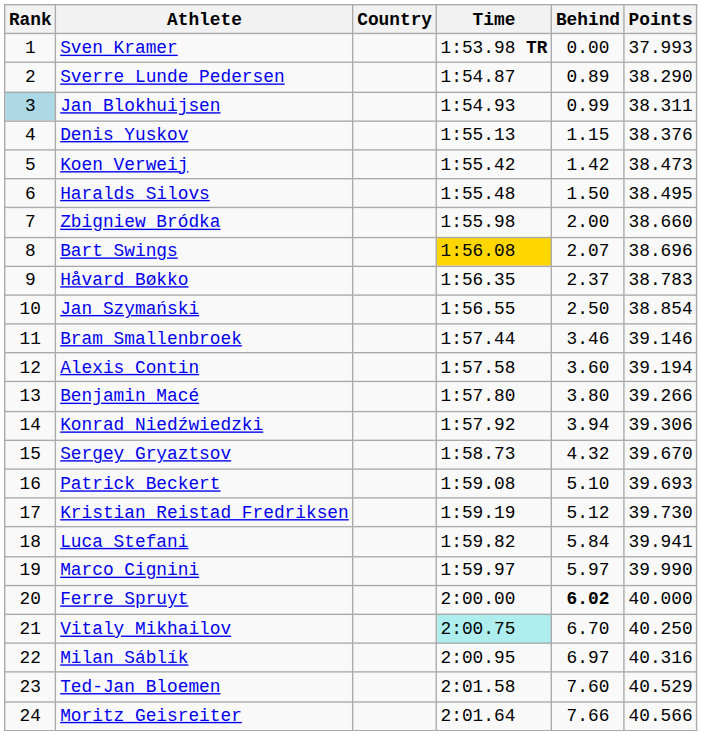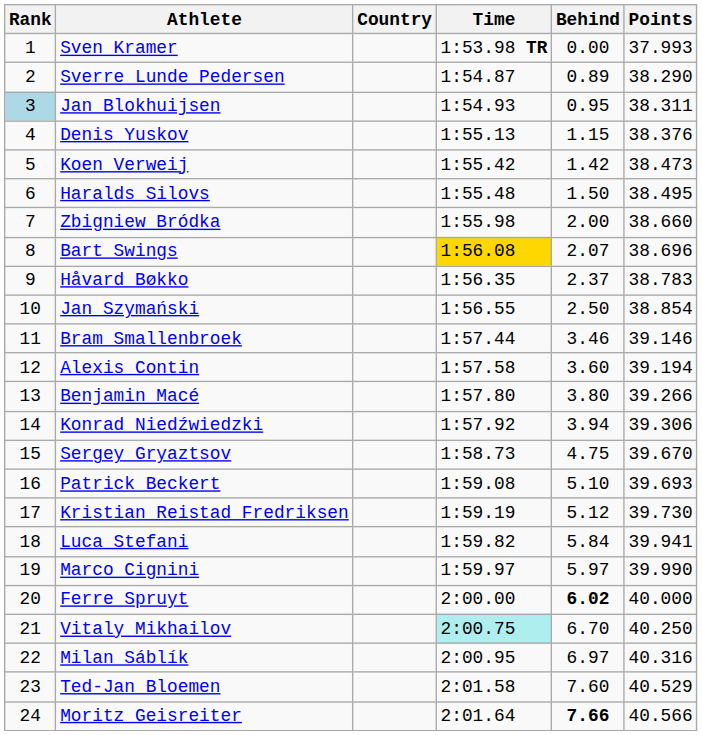Jan Blokhuijsen | Behind: 0.99 -> 0.95
Sergey Gryaztsov | Behind: 4.32 -> 4.75
Moritz Geisreiter | Behind: normal -> bold
